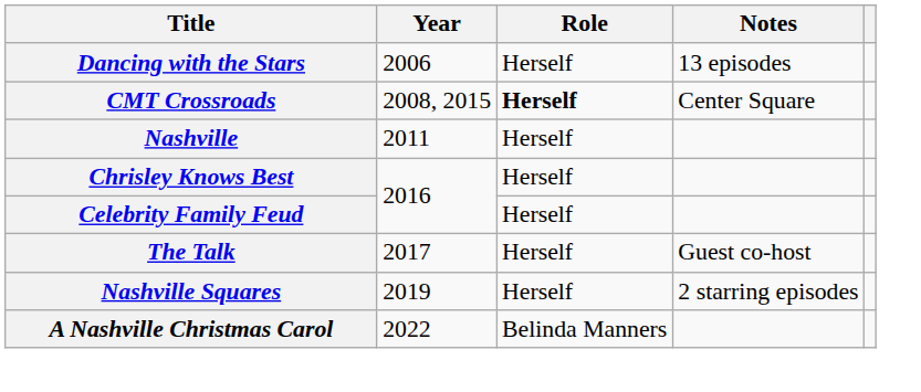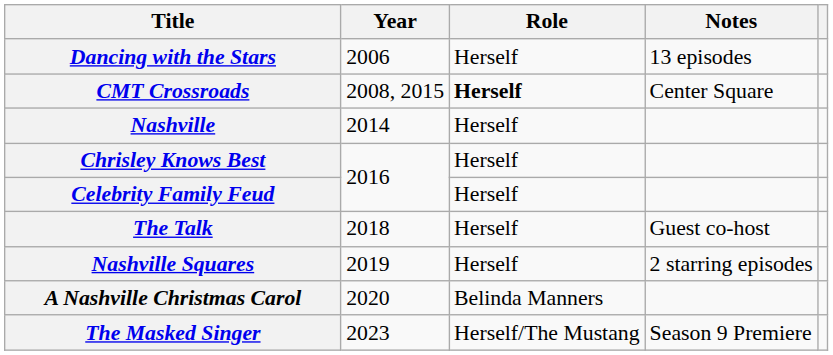Nashville | Year: 2011 -> 2014
The Talk | Year: 2017 -> 2018
A Nashville Christmas Carol | Year: 2022 -> 2020
+ row: The Masked Singer | 2023 | Herself/The Mustang | Season 9 Premiere
